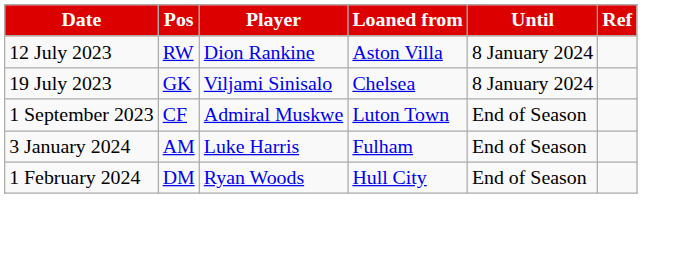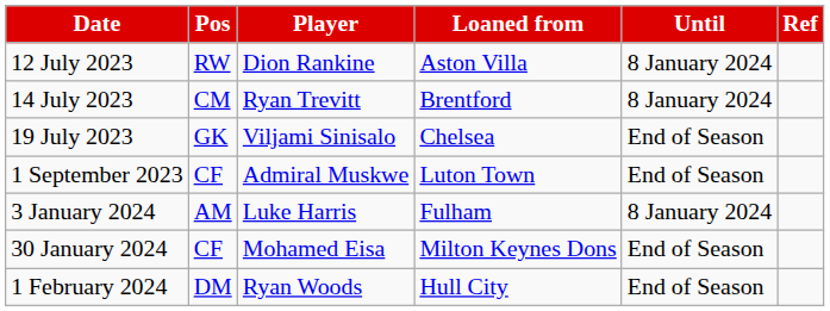+ row: 14 July 2023 | CM | Ryan Trevitt | Brentford | 8 January 2024
19 July 2023 | Until: 8 January 2024 -> End of Season
3 January 2024 | Until: End of Season -> 8 January 2024
+ row: 30 January 2024 | CF | Mohamed Eisa | Milton Keynes Dons | End of Season
